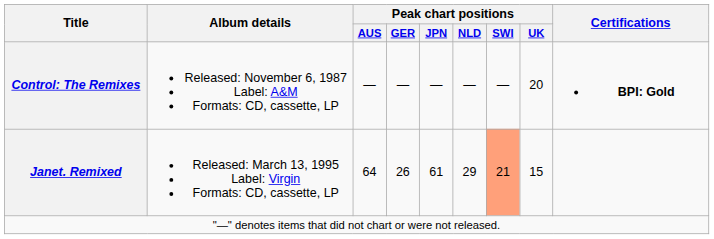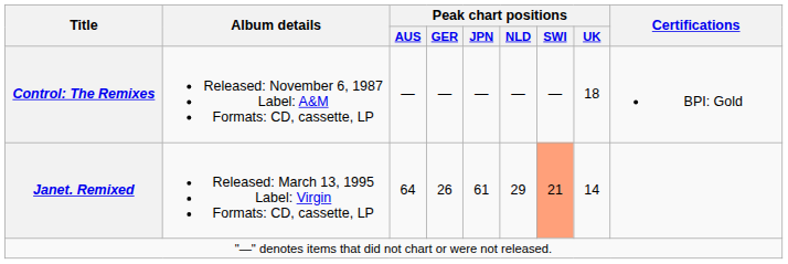Control: The Remixes | Peak chart positions / UK: 20 -> 18
Control: The Remixes | Certifications: bold -> normal
Janet. Remixed | Peak chart positions / UK: 15 -> 14
